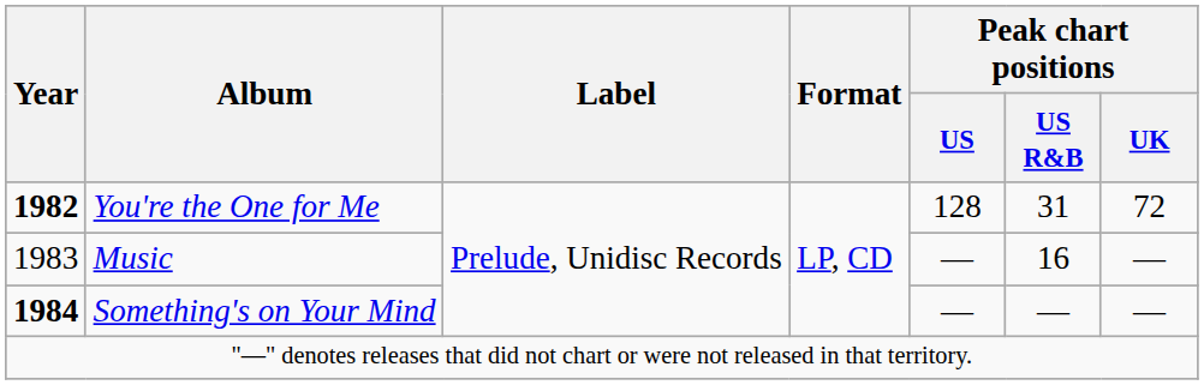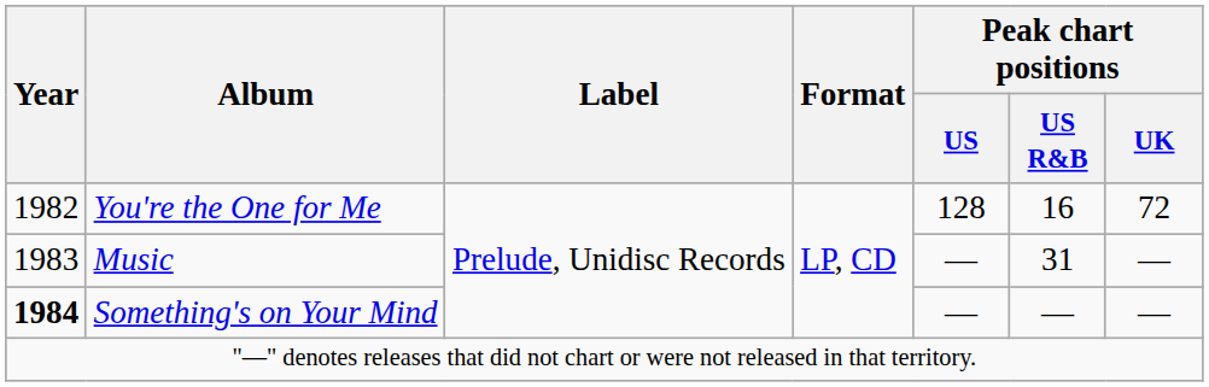You're the One for Me | Year: bold -> normal
You're the One for Me | Peak chart positions / US R&B: 31 -> 16
Music | Peak chart positions / US R&B: 16 -> 31
